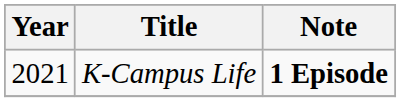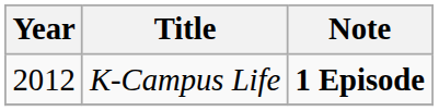K-Campus Life | Year: 2021 -> 2012
